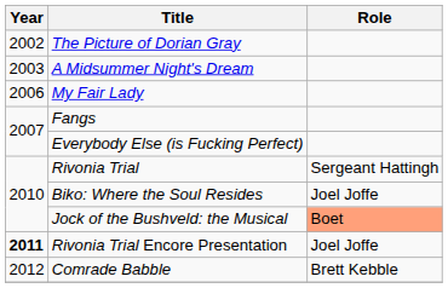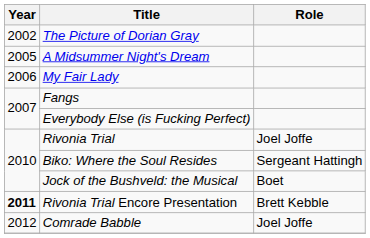A Midsummer Night's Dream | Year: 2003 -> 2005
Rivonia Trial | Role: Sergeant Hattingh -> Joel Joffe
Biko: Where the Soul Resides | Role: Joel Joffe -> Sergeant Hattingh
Jock of the Bushveld: the Musical | Role: lightsalmon background -> no background
Rivonia Trial Encore Presentation | Role: Joel Joffe -> Brett Kebble
Comrade Babble | Role: Brett Kebble -> Joel Joffe
